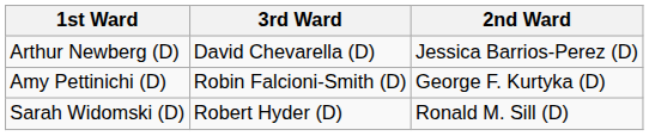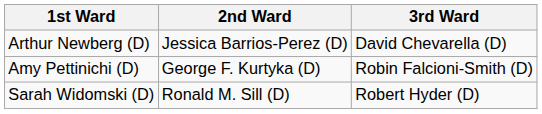columns swapped: 2nd Ward <-> 3rd Ward
